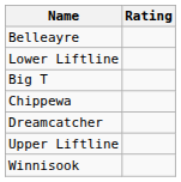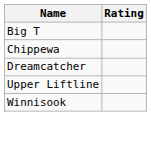- row: Belleayre
- row: Lower Liftline
